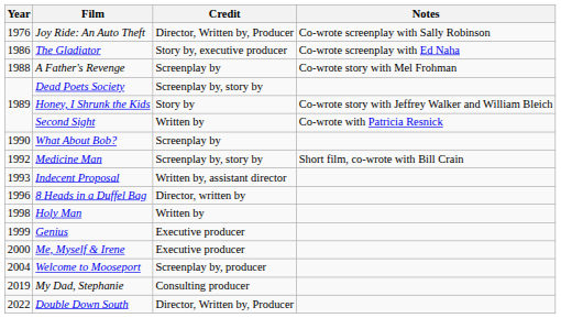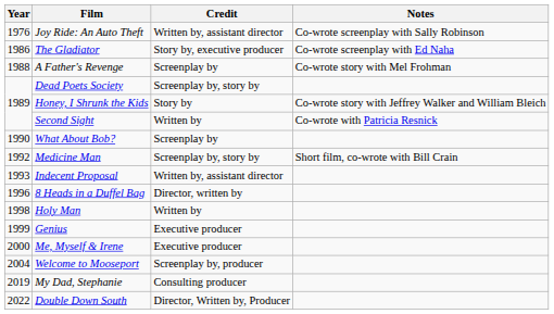Joy Ride: An Auto Theft | Credit: Director, Written by, Producer -> Written by, assistant director
